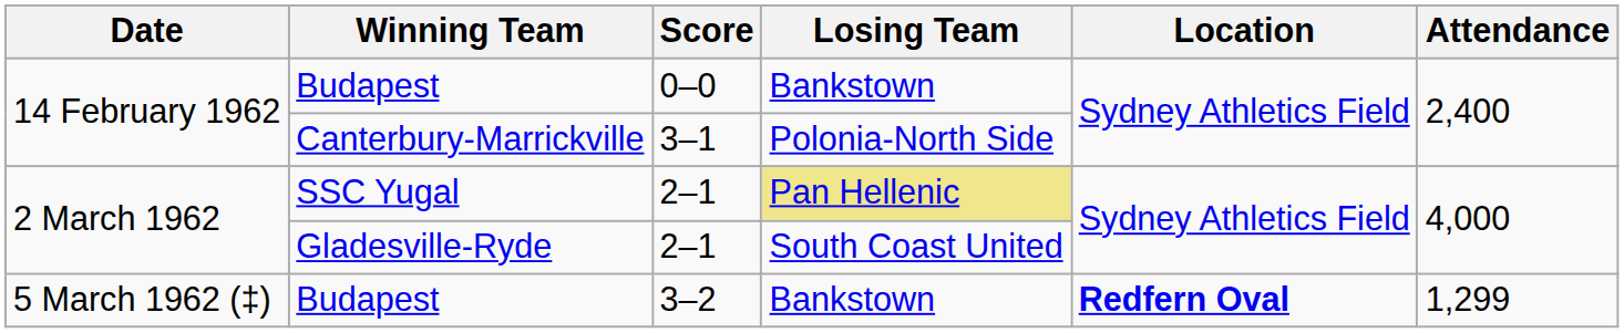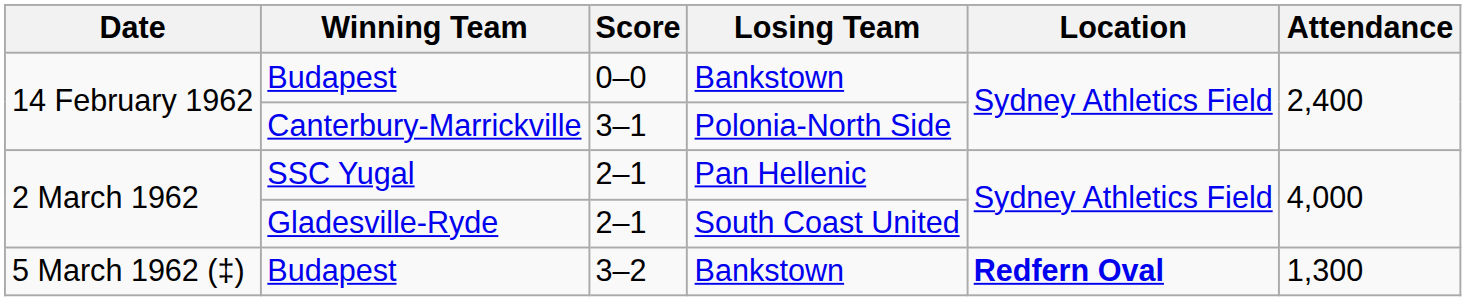SSC Yugal | Losing Team: khaki background -> no background
Budapest / 3–2 | Attendance: 1,299 -> 1,300
